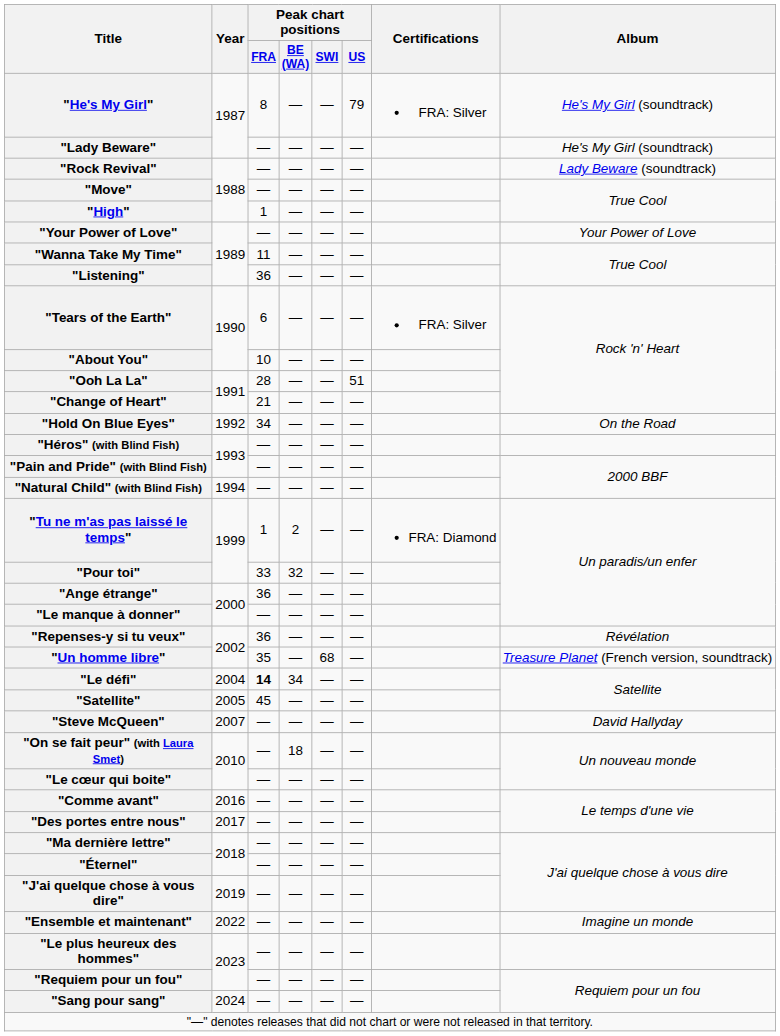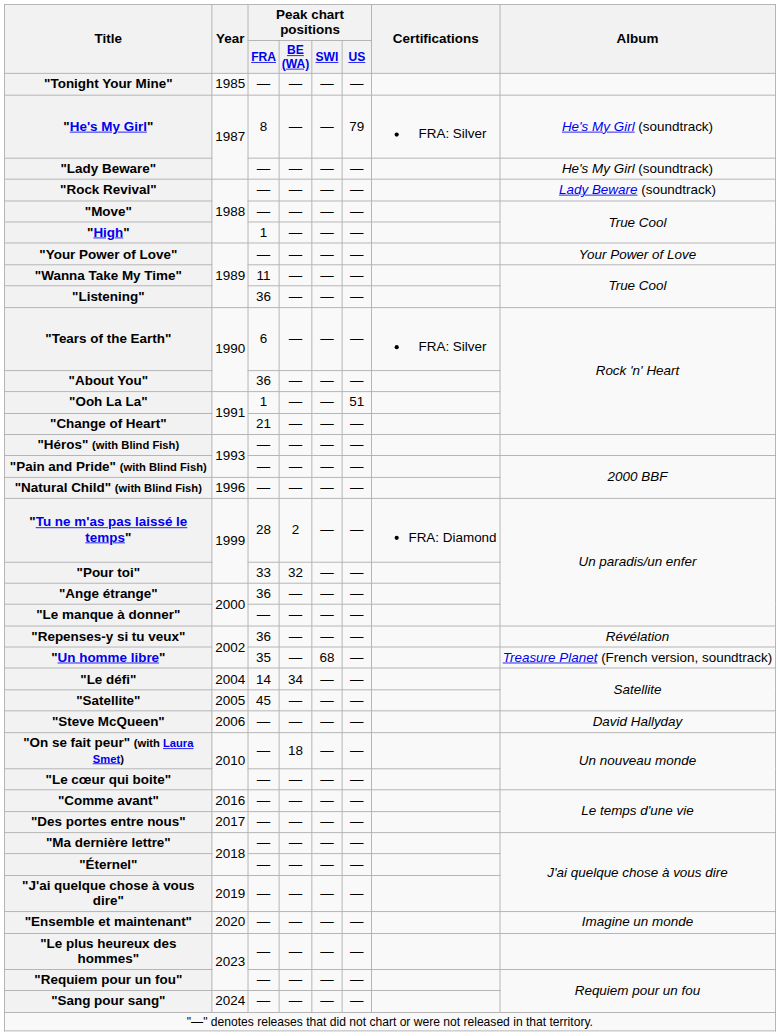+ row: "Tonight Your Mine" | 1985 | — | — | — | —
"About You" | Peak chart positions / FRA: 10 -> 36
"Ooh La La" | Peak chart positions / FRA: 28 -> 1
- row: "Hold On Blue Eyes" | 1992 | 34 | — | — | — | On the Road
"Natural Child" (with Blind Fish) | Year: 1994 -> 1996
"Tu ne m'as pas laissé le temps" | Peak chart positions / FRA: 1 -> 28
"Le défi" | Peak chart positions / FRA: bold -> normal
"Steve McQueen" | Year: 2007 -> 2006
"Ensemble et maintenant" | Year: 2022 -> 2020
